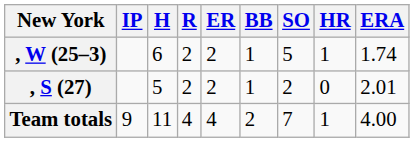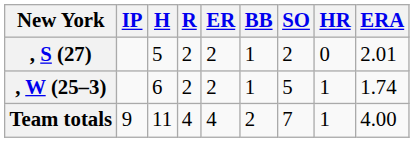rows swapped: , W (25–3) <-> , S (27)
